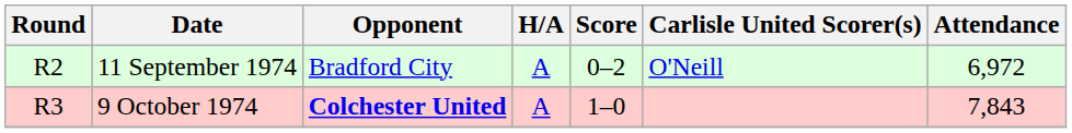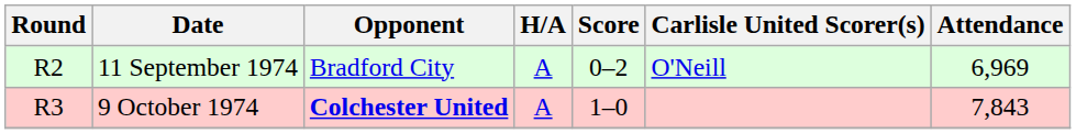11 September 1974 | Attendance: 6,972 -> 6,969
